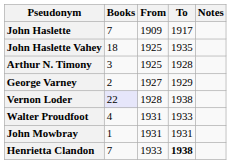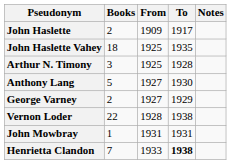John Haslette | Books: 7 -> 2
+ row: Anthony Lang | 5 | 1927 | 1930
Vernon Loder | Books: lavender background -> no background
- row: Walter Proudfoot | 4 | 1931 | 1933
